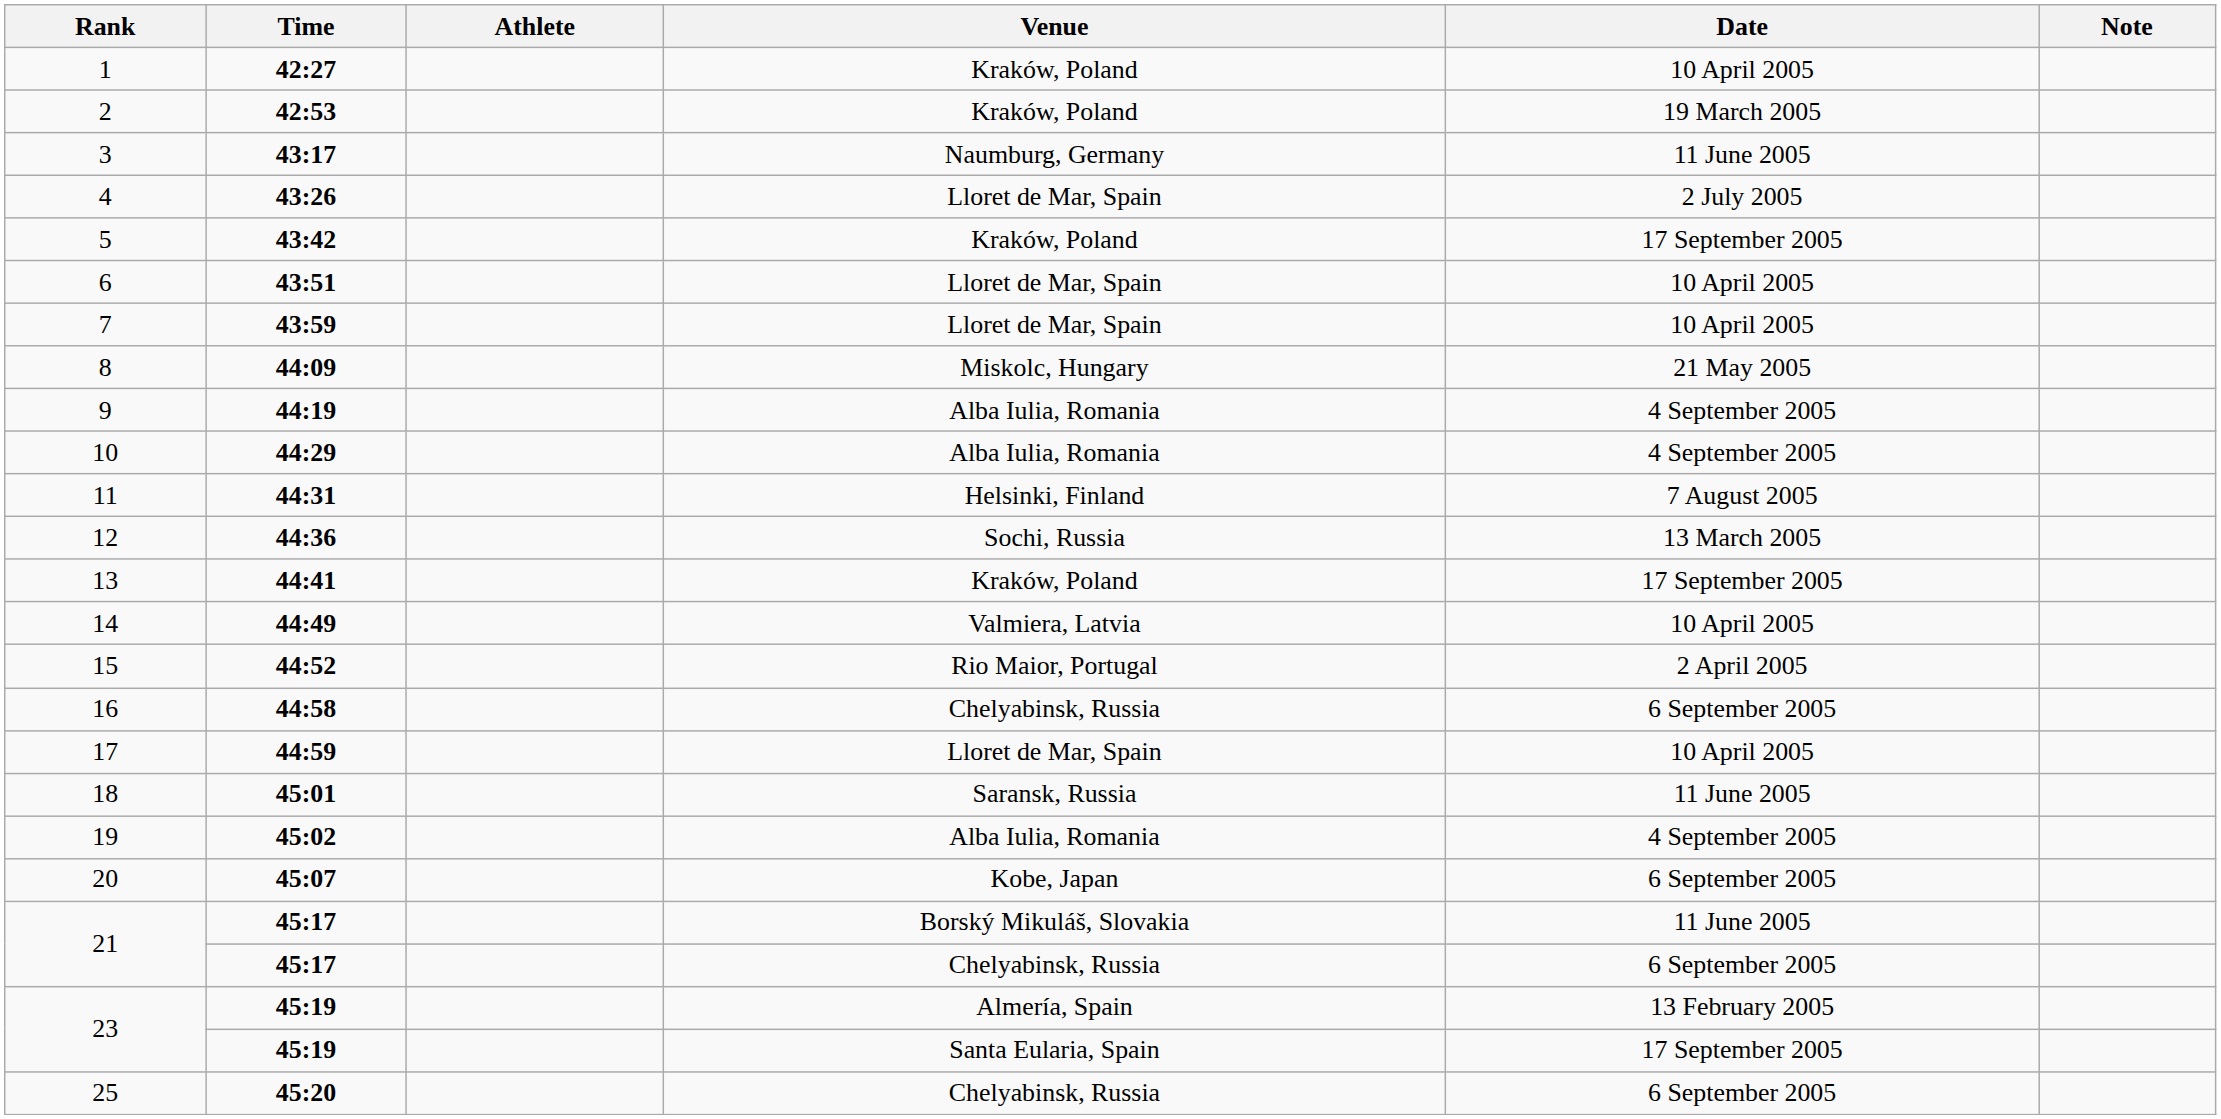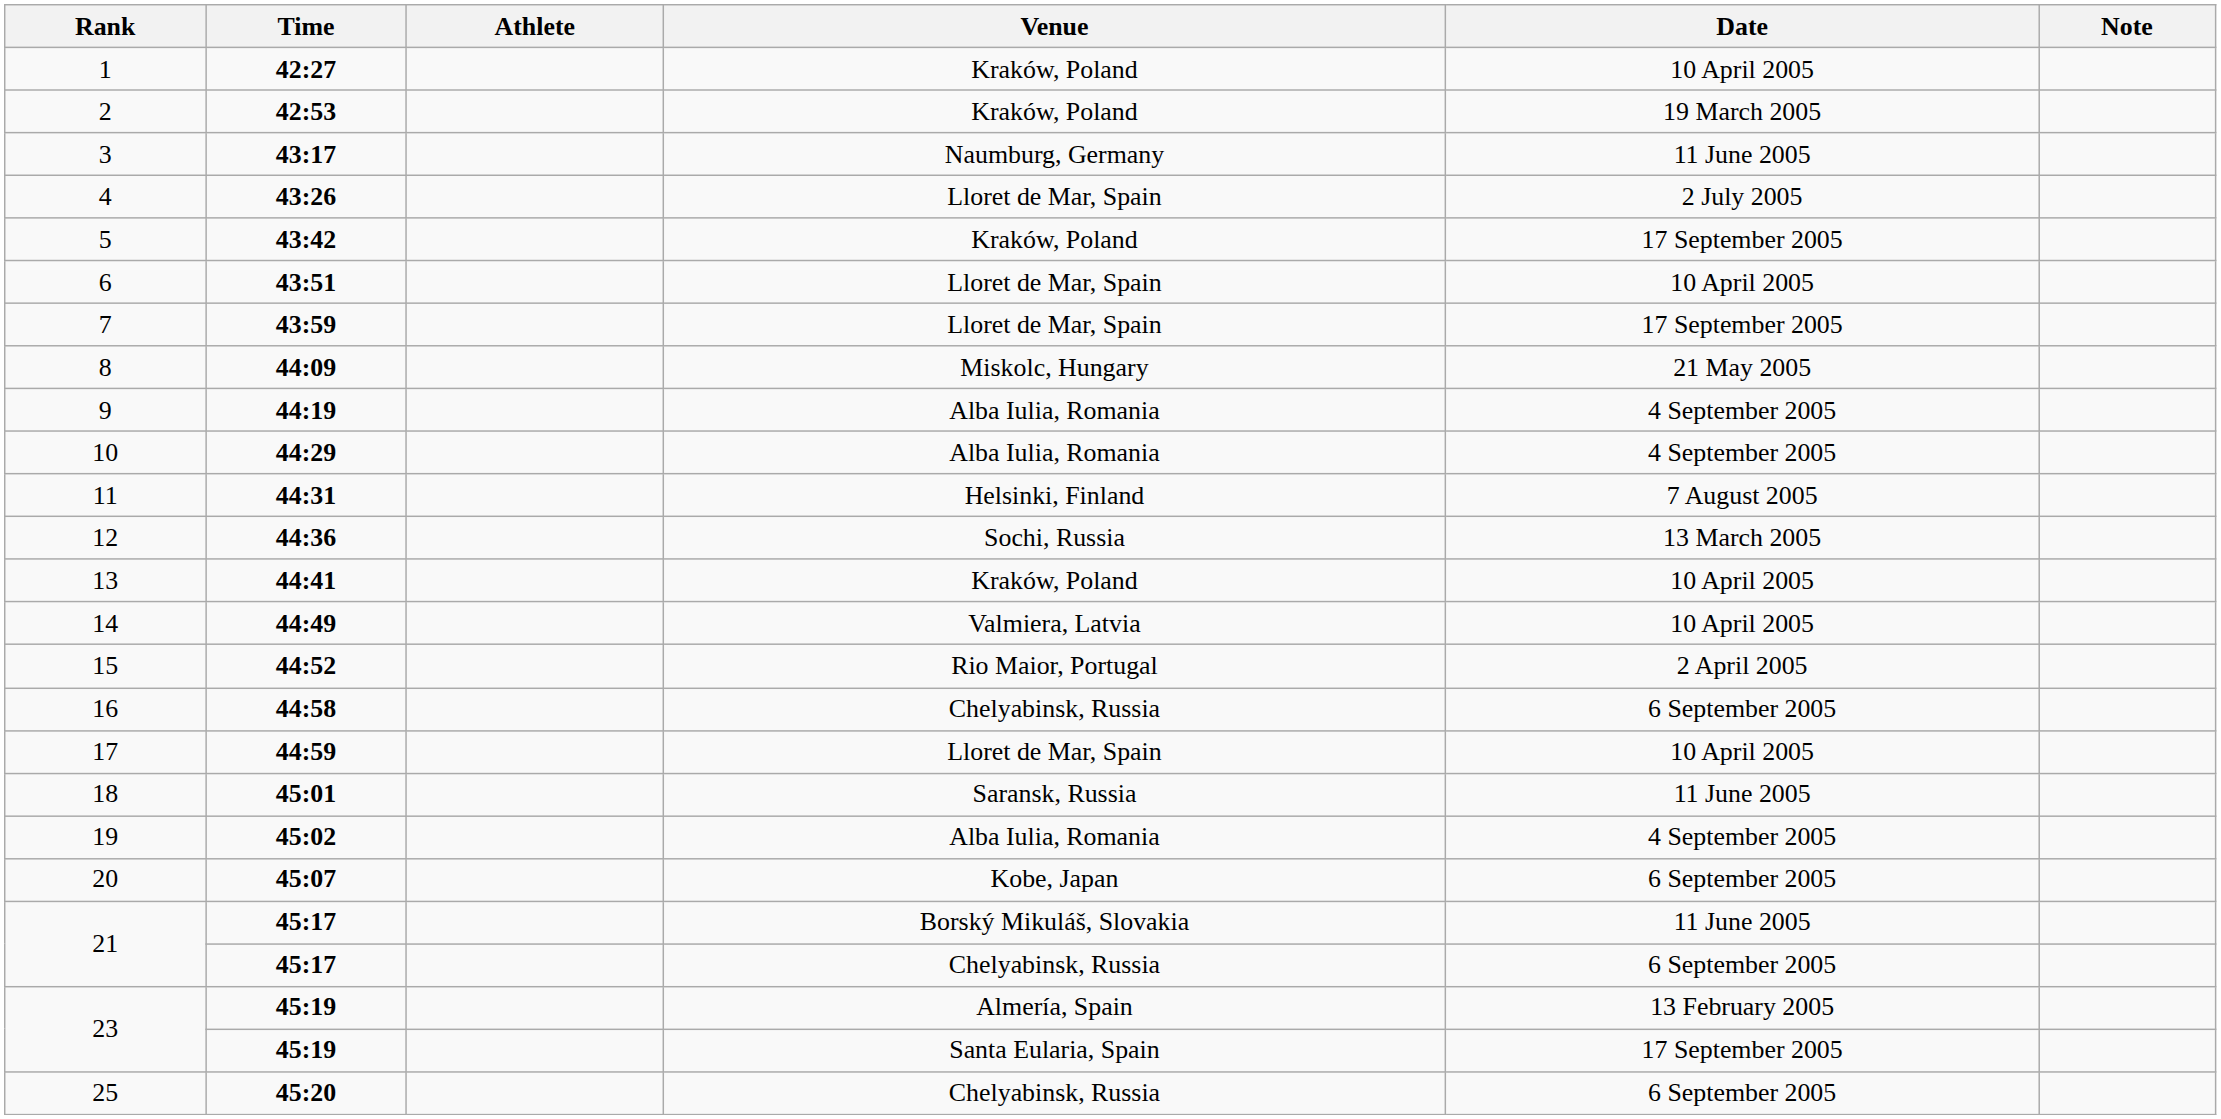7 | Date: 10 April 2005 -> 17 September 2005
13 | Date: 17 September 2005 -> 10 April 2005
